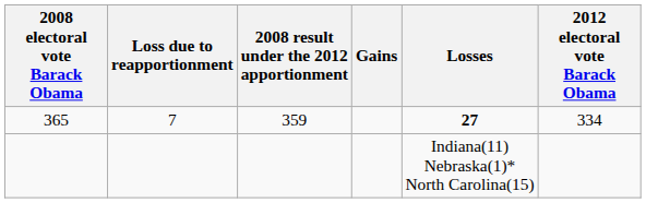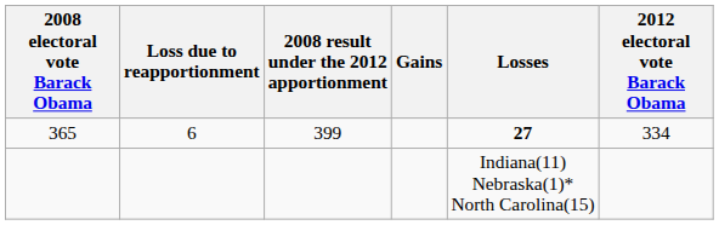365 | Loss due to reapportionment: 7 -> 6
365 | 2008 result under the 2012 apportionment: 359 -> 399
